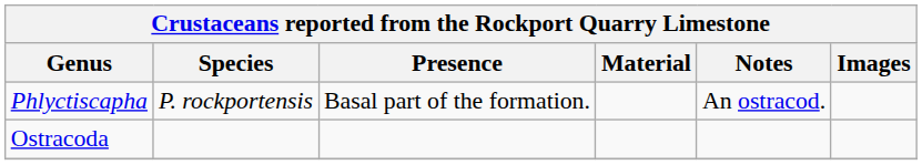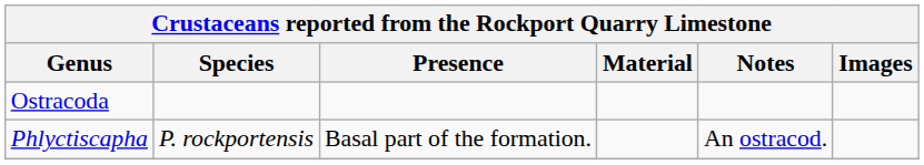rows swapped: Ostracoda <-> Phlyctiscapha
